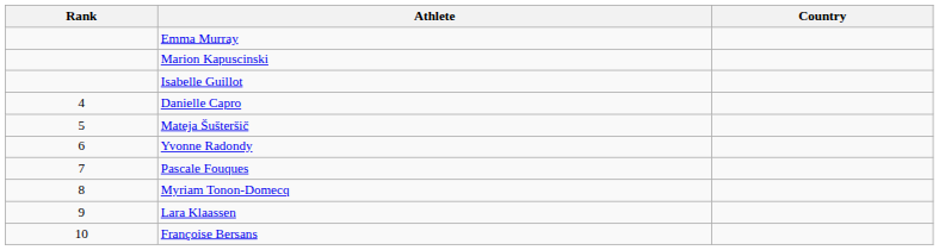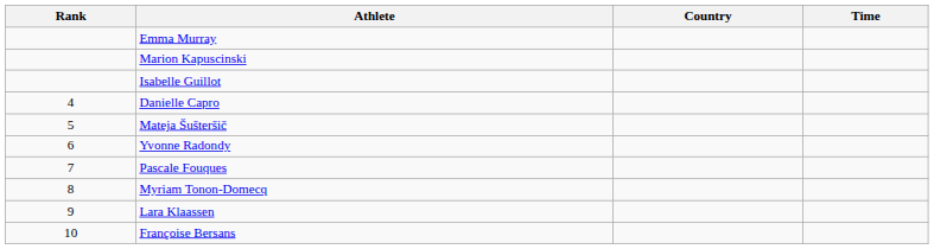+ column: Time
